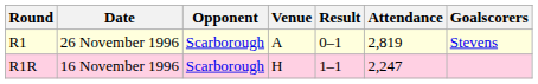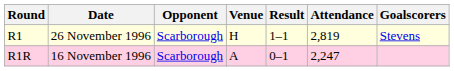R1 | Venue: A -> H
R1 | Result: 0–1 -> 1–1
R1R | Venue: H -> A
R1R | Result: 1–1 -> 0–1
